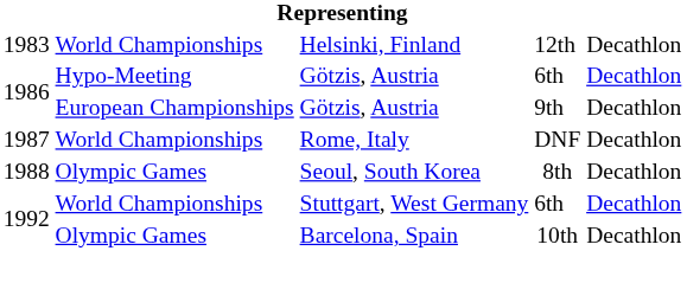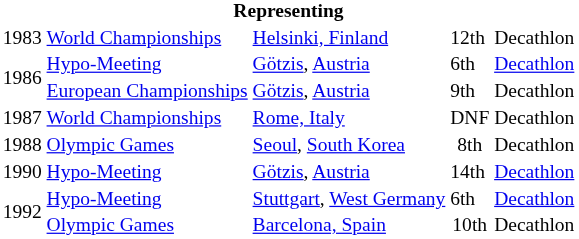+ row: 1990 | Hypo-Meeting | Götzis, Austria | 14th | Decathlon
1992 / 6th | column 2: World Championships -> Hypo-Meeting
